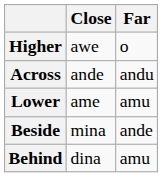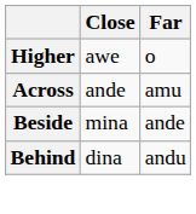Across | Far: andu -> amu
- row: Lower | ame | amu
Behind | Far: amu -> andu
